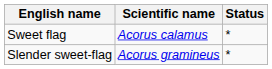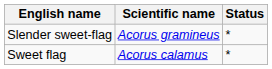rows swapped: Sweet flag <-> Slender sweet-flag
